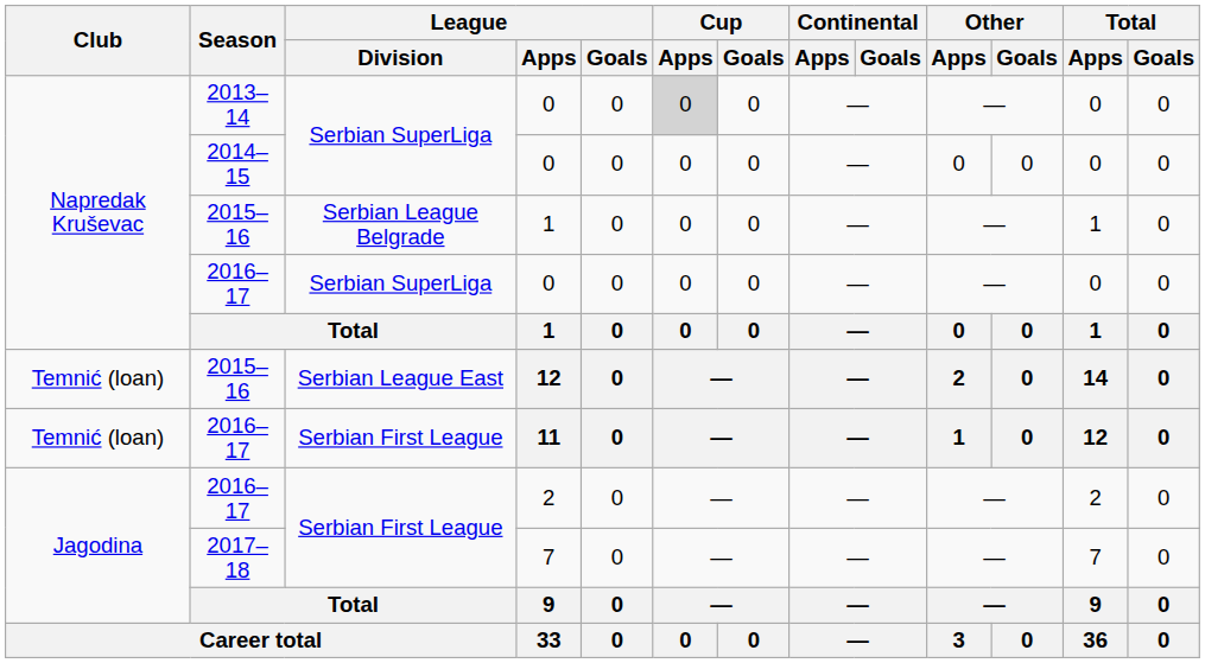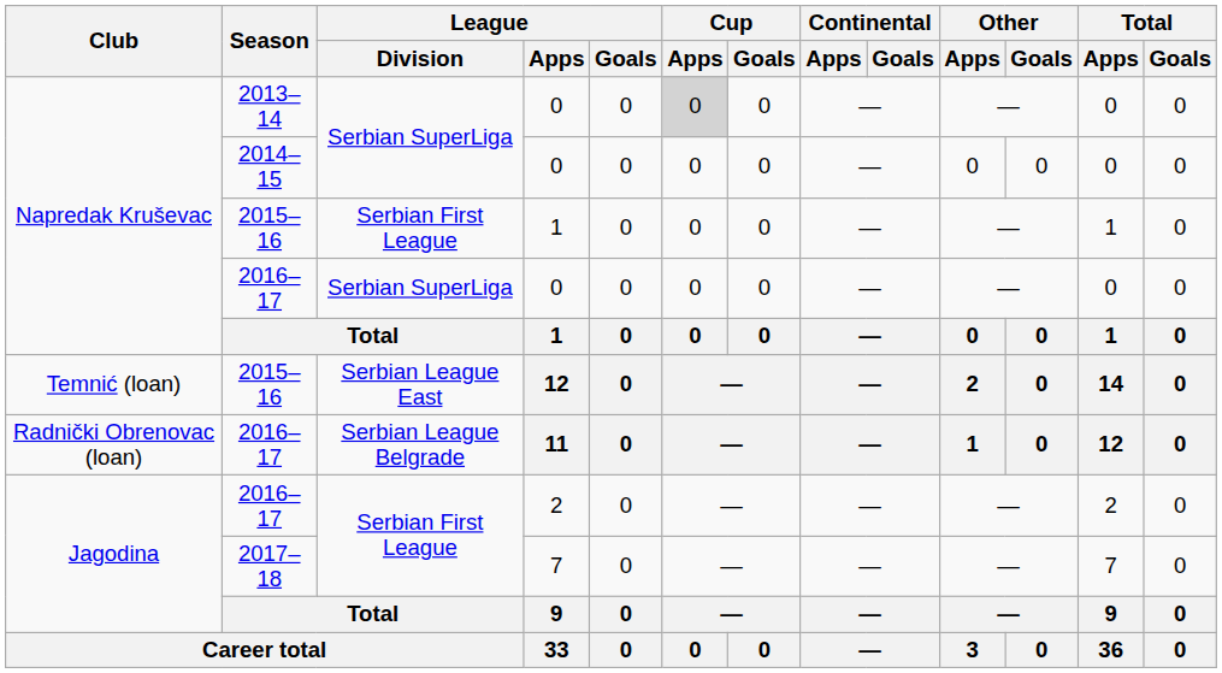2015–16 / 1 | League / Division: Serbian League Belgrade -> Serbian First League
11 | Club: Temnić (loan) -> Radnički Obrenovac (loan)
11 | League / Division: Serbian First League -> Serbian League Belgrade
